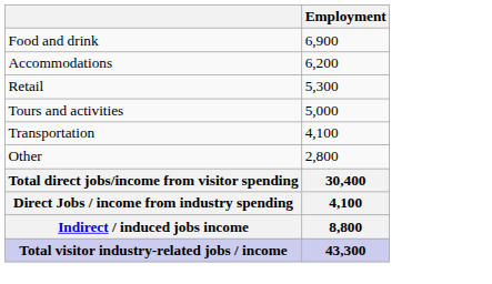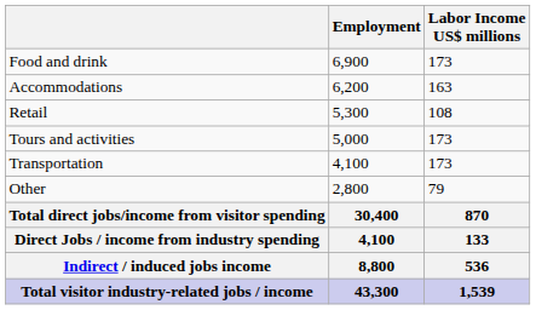+ column: Labor Income US$ millions | 173 | 163 | 108 | 173 | 173 | 79 | 870 | 133 | 536 | 1,539
